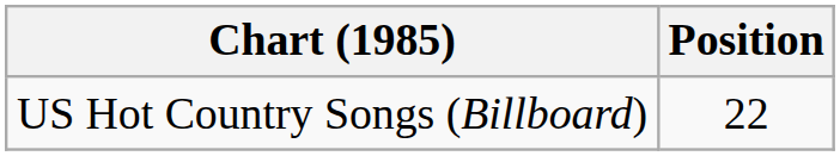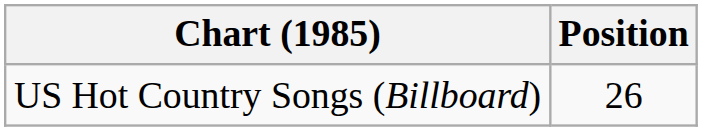US Hot Country Songs (Billboard) | Position: 22 -> 26
